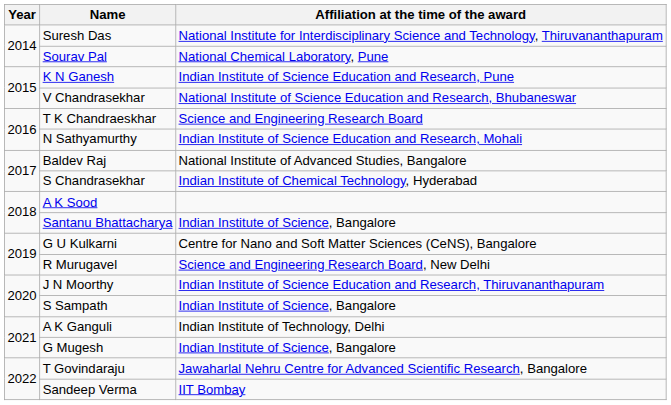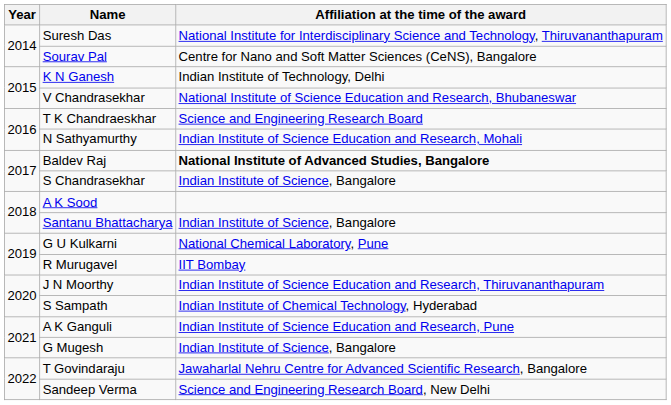Sourav Pal | Affiliation at the time of the award: National Chemical Laboratory, Pune -> Centre for Nano and Soft Matter Sciences (CeNS), Bangalore
K N Ganesh | Affiliation at the time of the award: Indian Institute of Science Education and Research, Pune -> Indian Institute of Technology, Delhi
Baldev Raj | Affiliation at the time of the award: normal -> bold
S Chandrasekhar | Affiliation at the time of the award: Indian Institute of Chemical Technology, Hyderabad -> Indian Institute of Science, Bangalore
G U Kulkarni | Affiliation at the time of the award: Centre for Nano and Soft Matter Sciences (CeNS), Bangalore -> National Chemical Laboratory, Pune
R Murugavel | Affiliation at the time of the award: Science and Engineering Research Board, New Delhi -> IIT Bombay
S Sampath | Affiliation at the time of the award: Indian Institute of Science, Bangalore -> Indian Institute of Chemical Technology, Hyderabad
A K Ganguli | Affiliation at the time of the award: Indian Institute of Technology, Delhi -> Indian Institute of Science Education and Research, Pune
Sandeep Verma | Affiliation at the time of the award: IIT Bombay -> Science and Engineering Research Board, New Delhi
